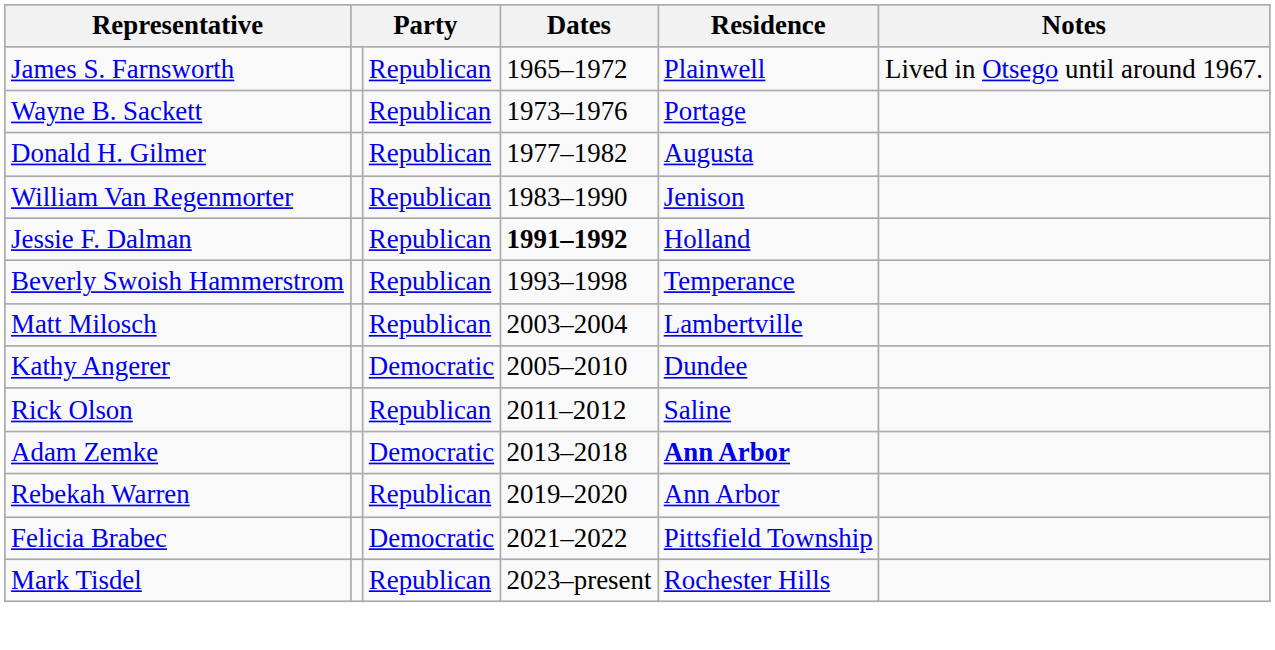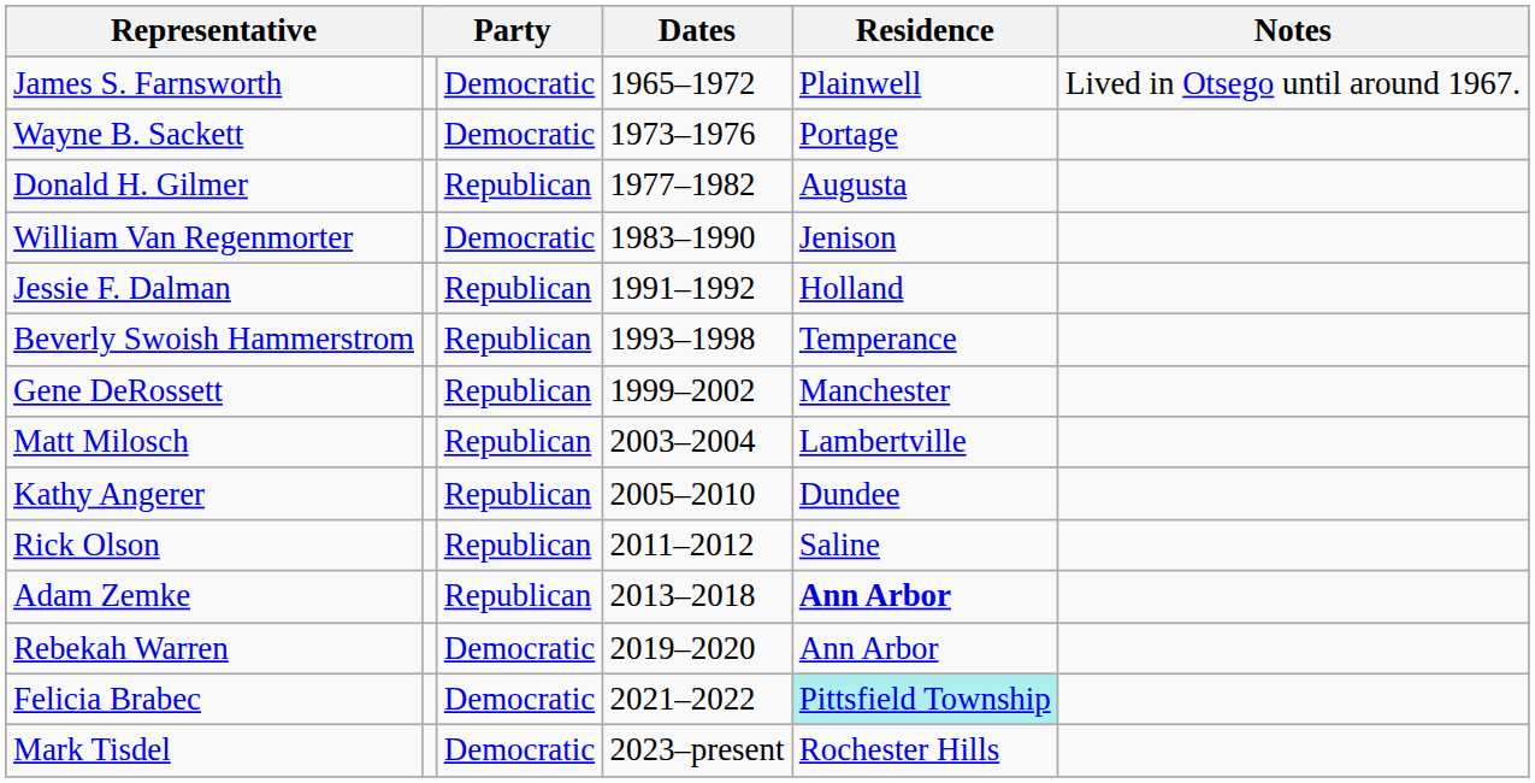James S. Farnsworth | column 3: Republican -> Democratic
Wayne B. Sackett | column 3: Republican -> Democratic
William Van Regenmorter | column 3: Republican -> Democratic
Jessie F. Dalman | Dates: bold -> normal
+ row: Gene DeRossett | Republican | 1999–2002 | Manchester
Kathy Angerer | column 3: Democratic -> Republican
Adam Zemke | column 3: Democratic -> Republican
Rebekah Warren | column 3: Republican -> Democratic
Felicia Brabec | Residence: no background -> paleturquoise background
Mark Tisdel | column 3: Republican -> Democratic
